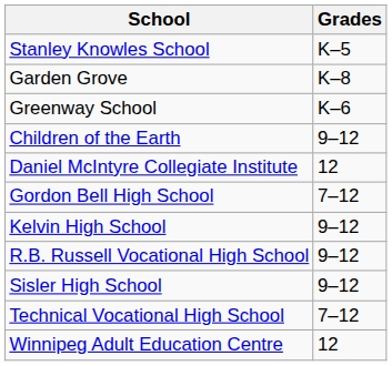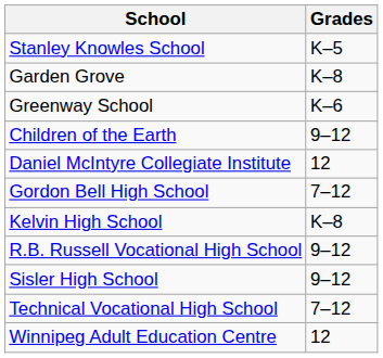Kelvin High School | Grades: 9–12 -> K–8
